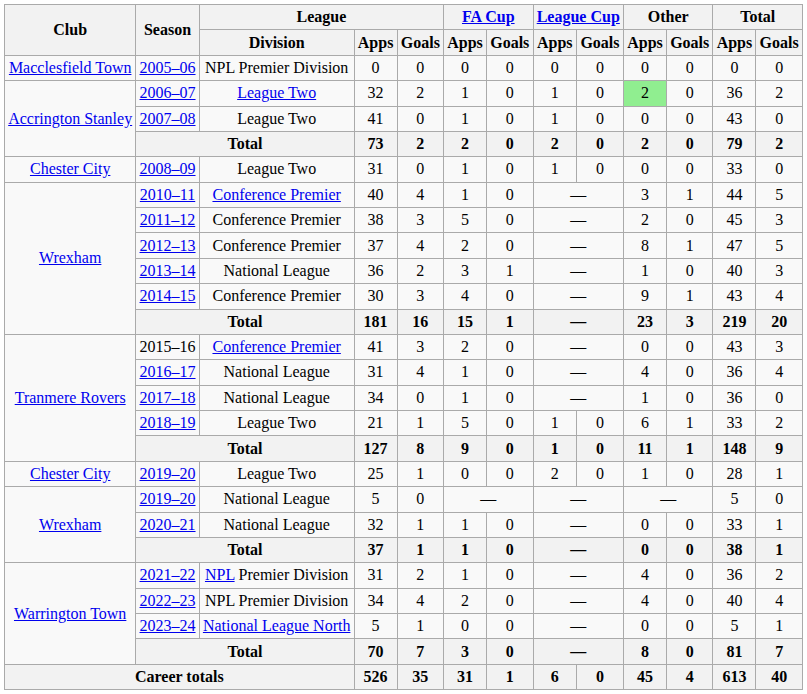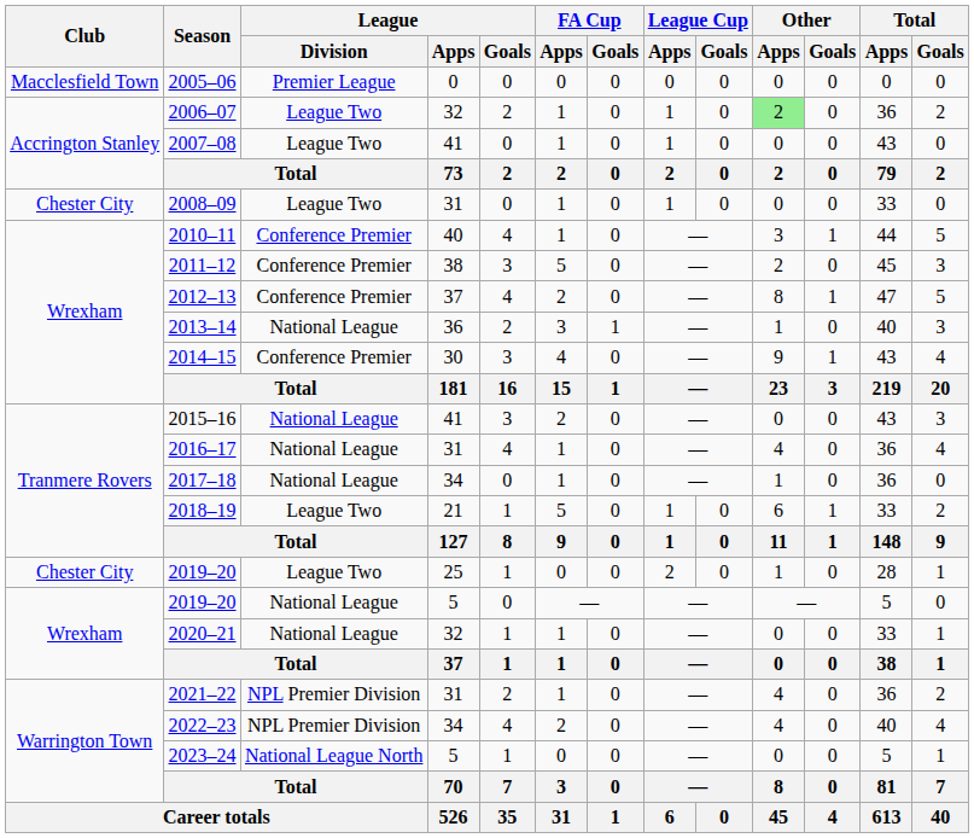2005–06 | League / Division: NPL Premier Division -> Premier League
2015–16 | League / Division: Conference Premier -> National League
